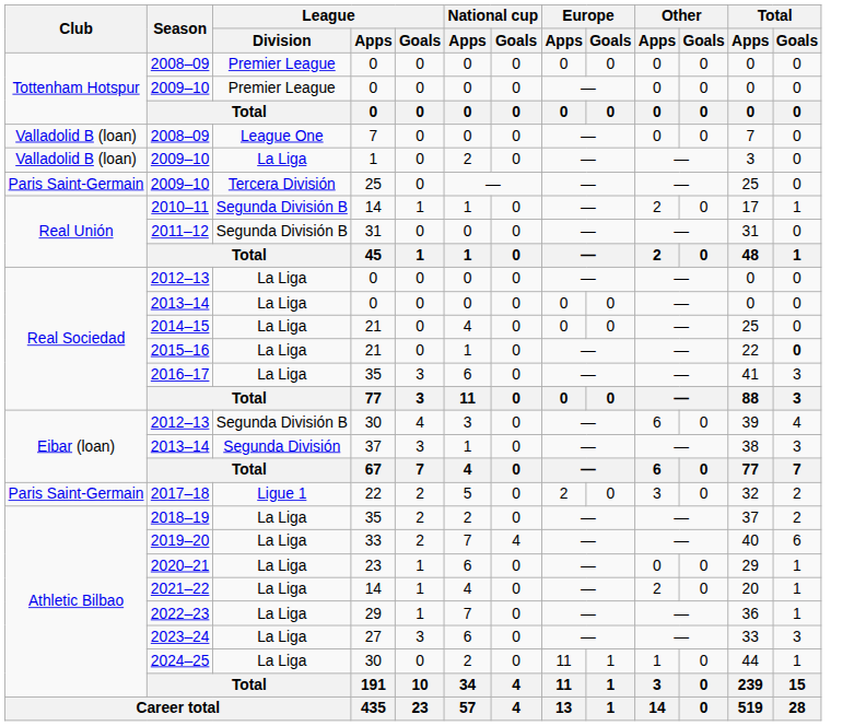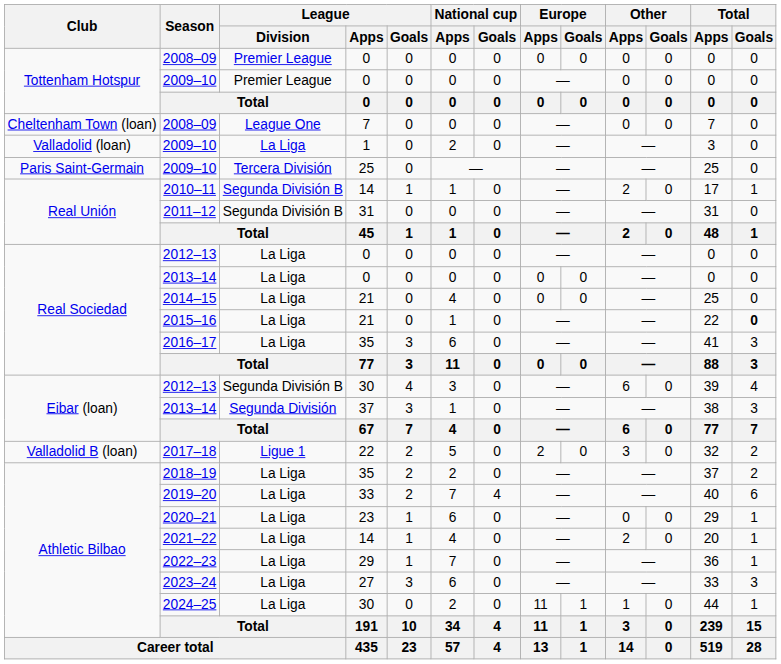2008–09 / 7 | Club: Valladolid B (loan) -> Cheltenham Town (loan)
2009–10 / 1 | Club: Valladolid B (loan) -> Valladolid (loan)
2017–18 | Club: Paris Saint-Germain -> Valladolid B (loan)
